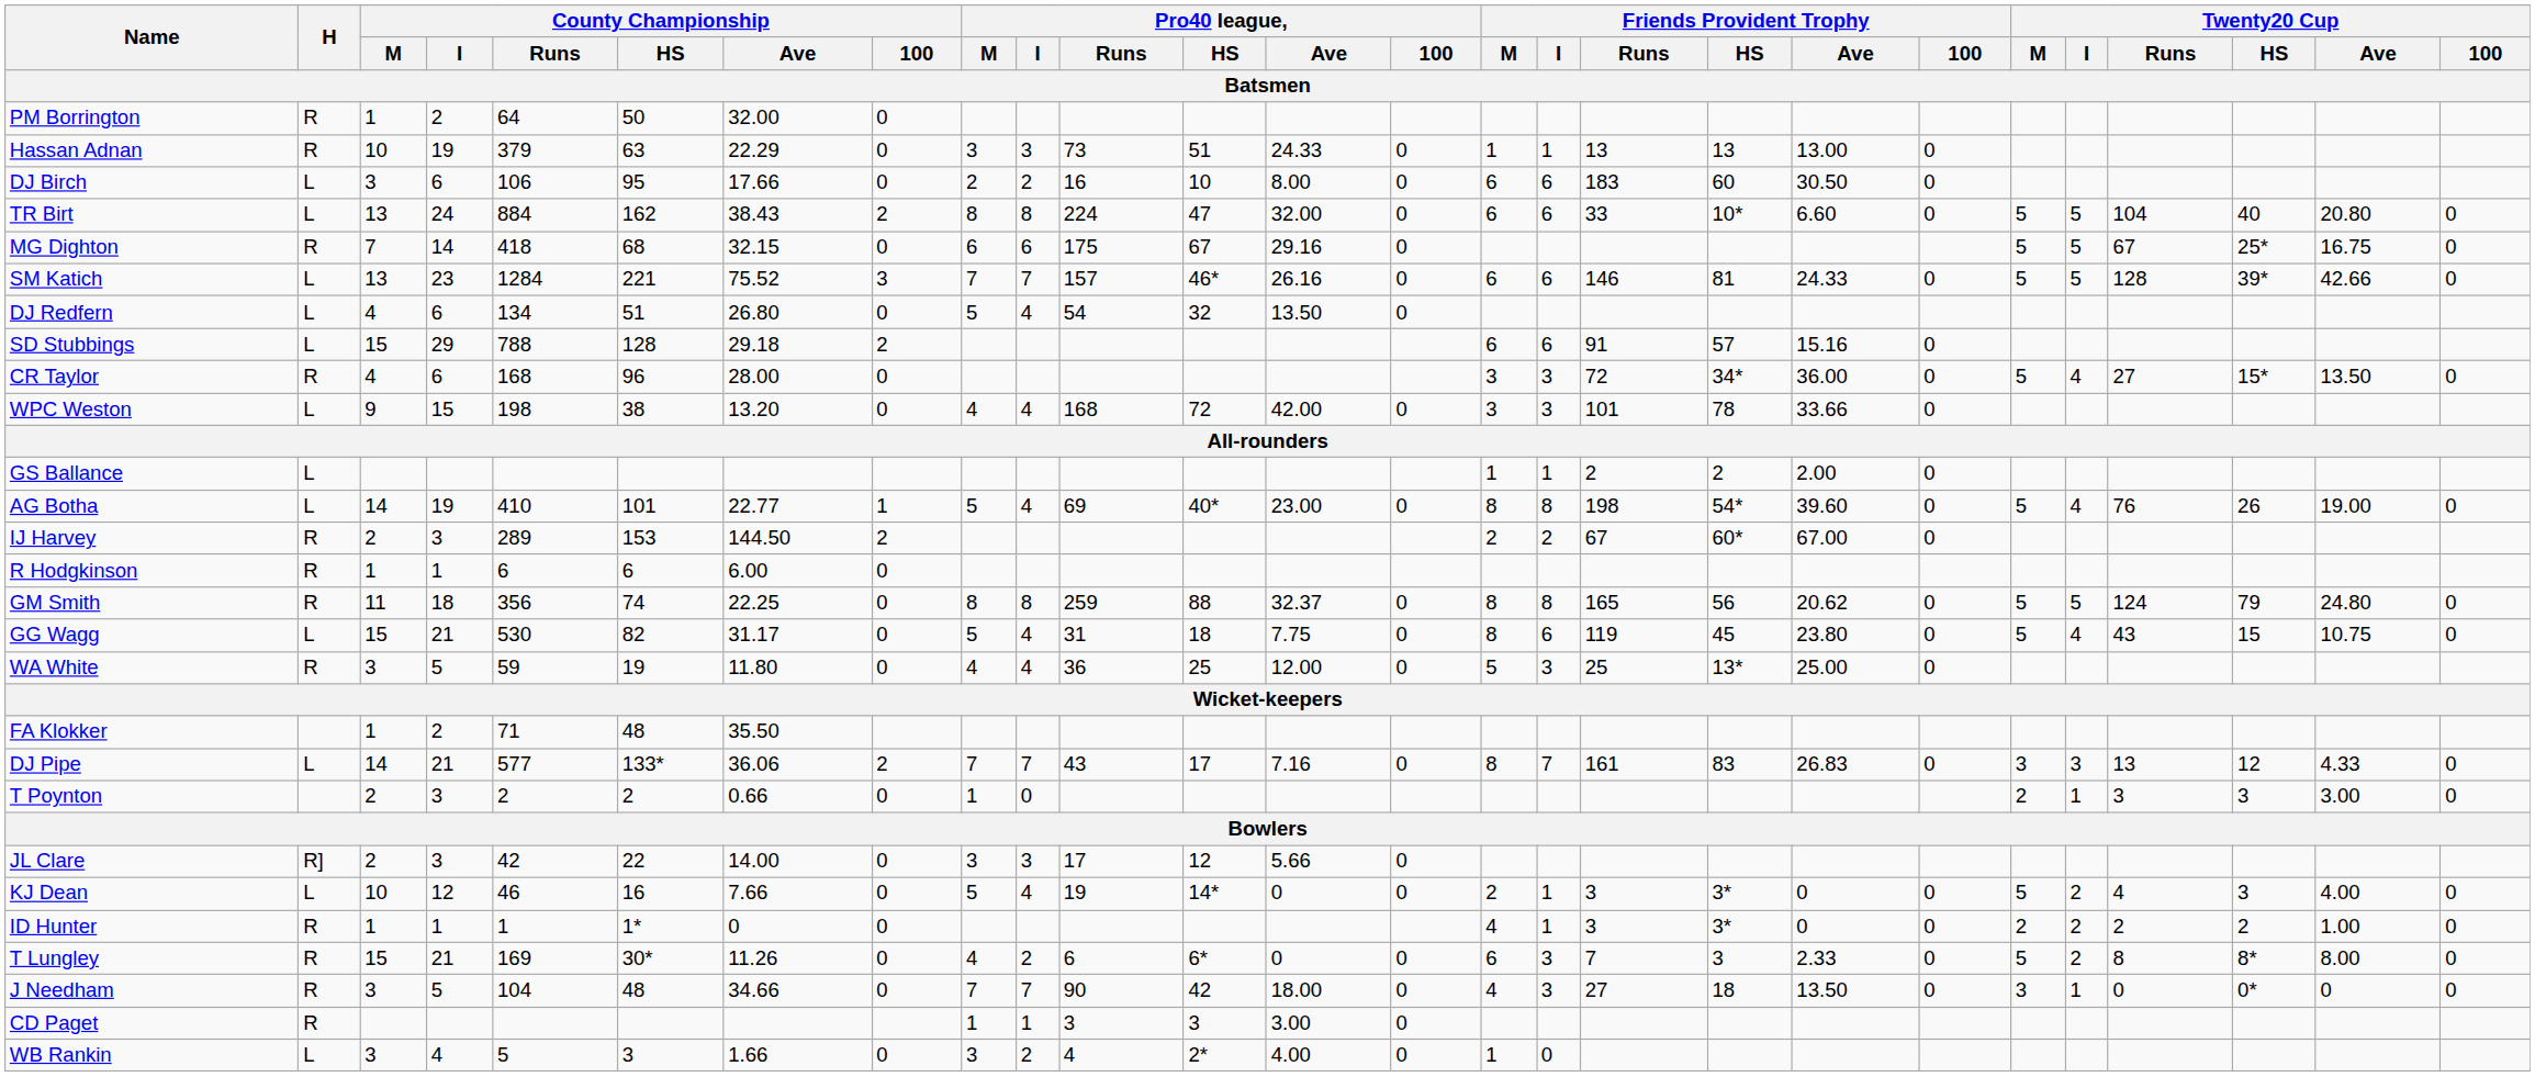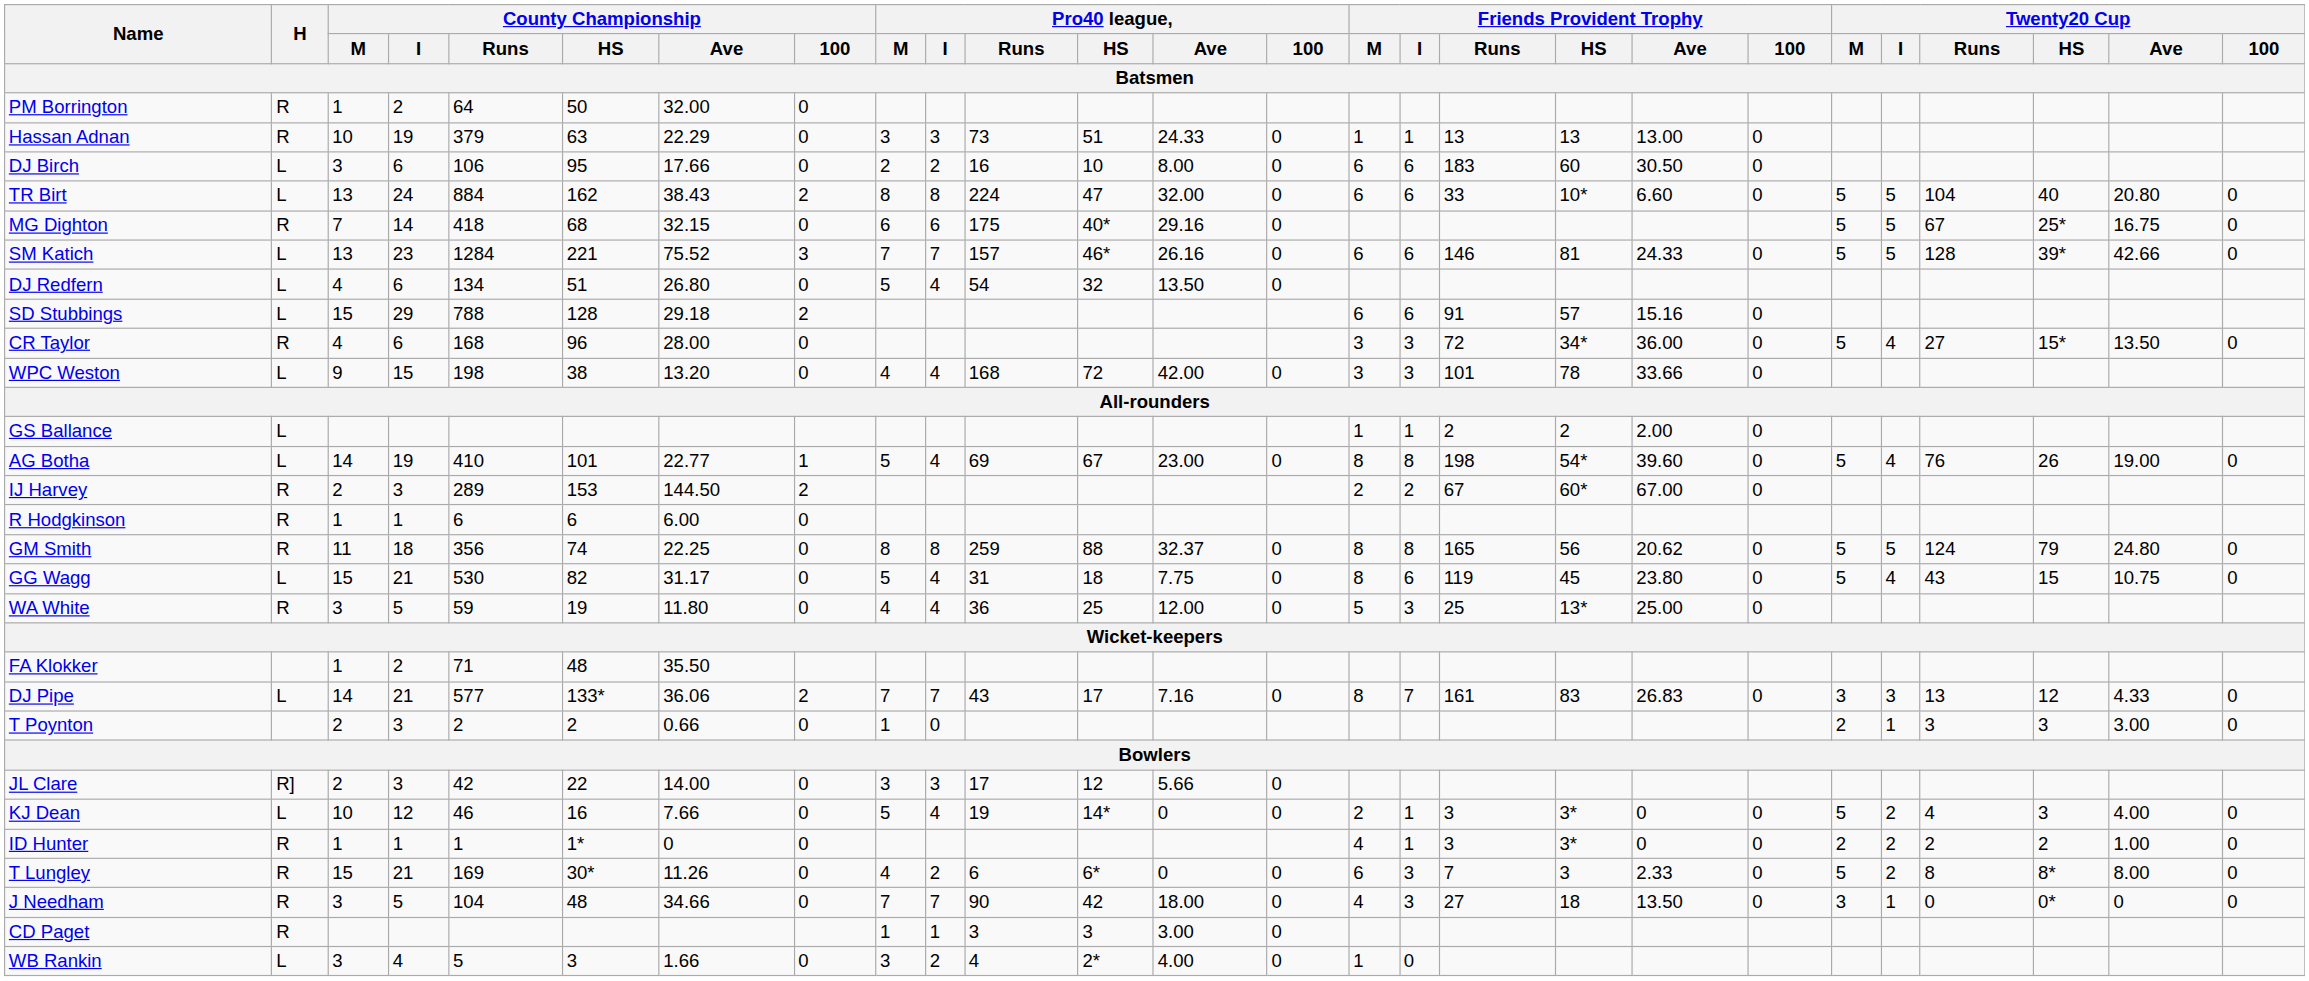MG Dighton | Pro40 league, / HS: 67 -> 40*
AG Botha | Pro40 league, / HS: 40* -> 67
